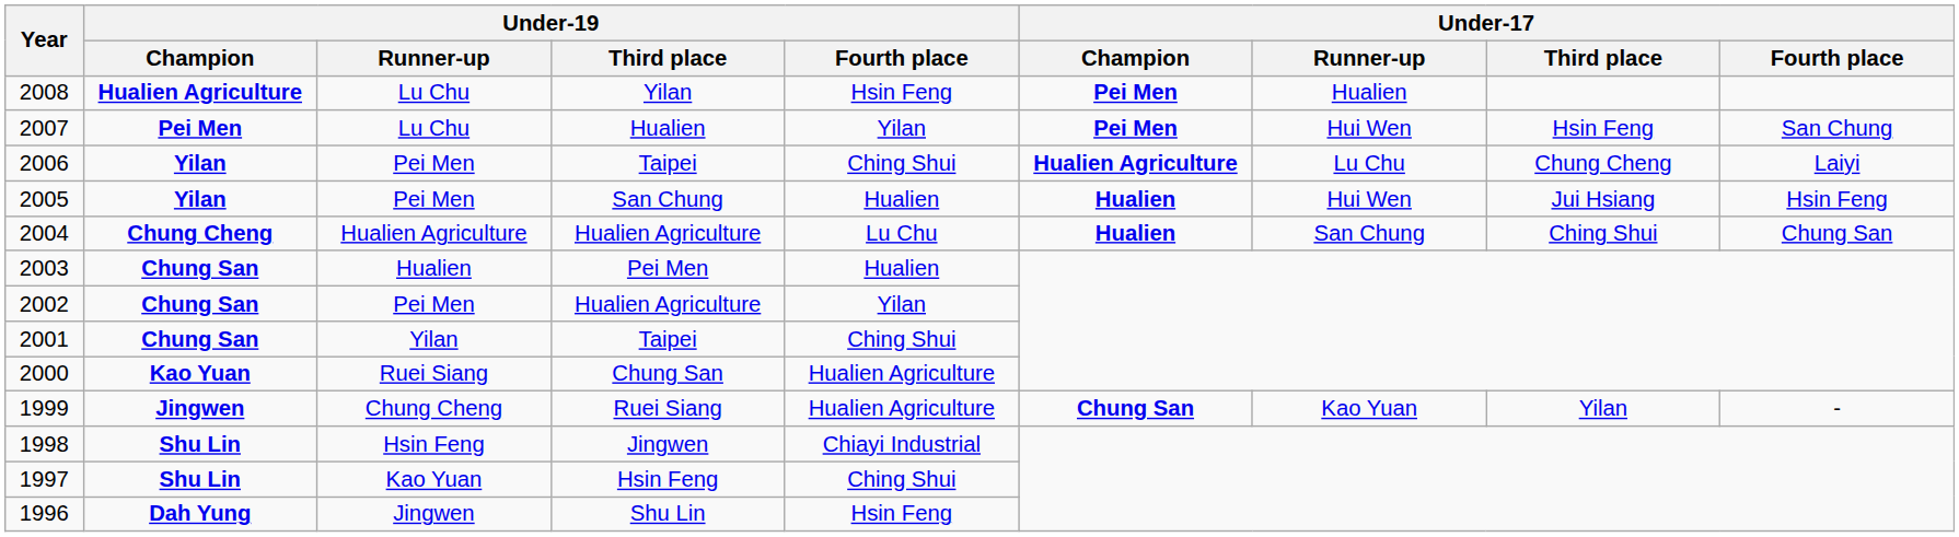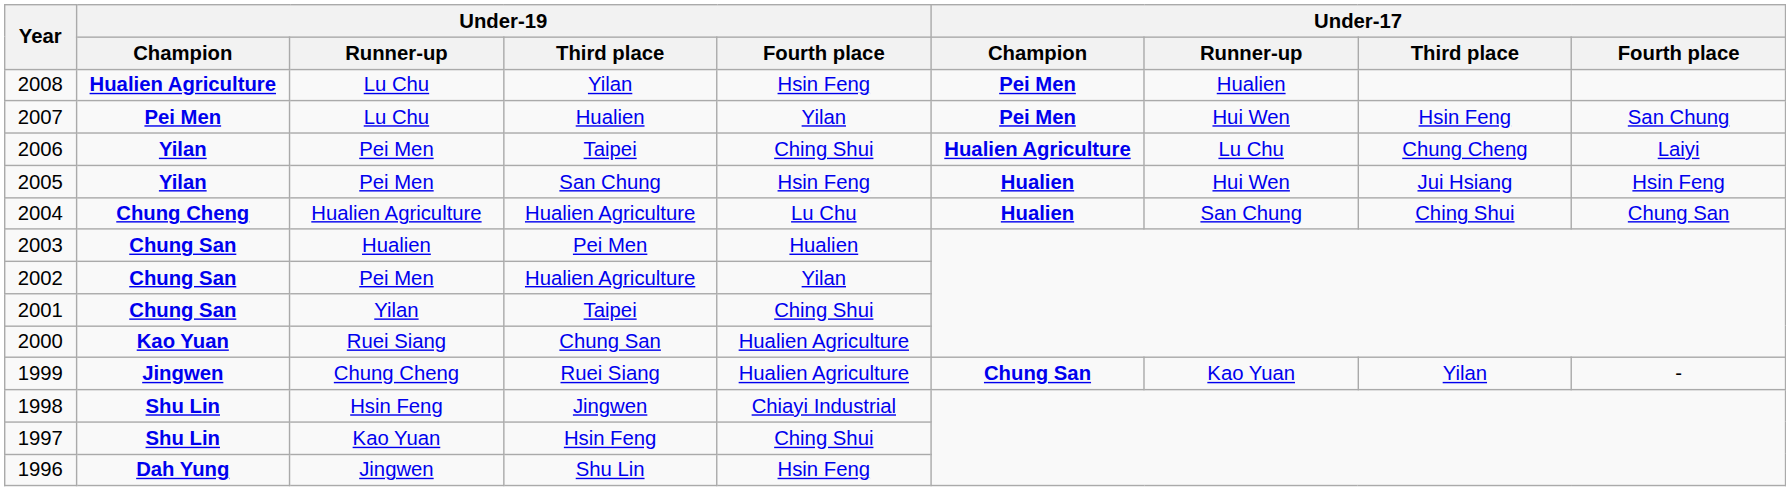2005 | Under-19 / Fourth place: Hualien -> Hsin Feng
